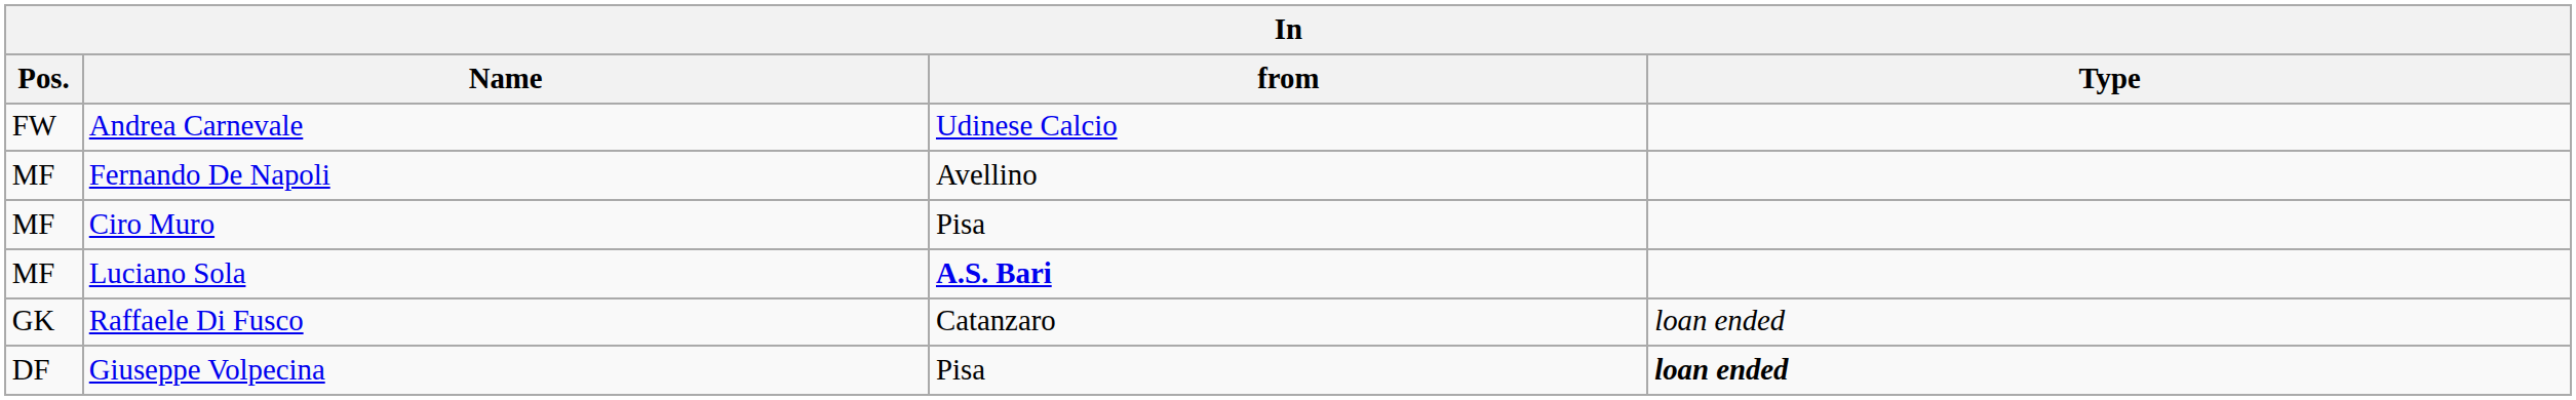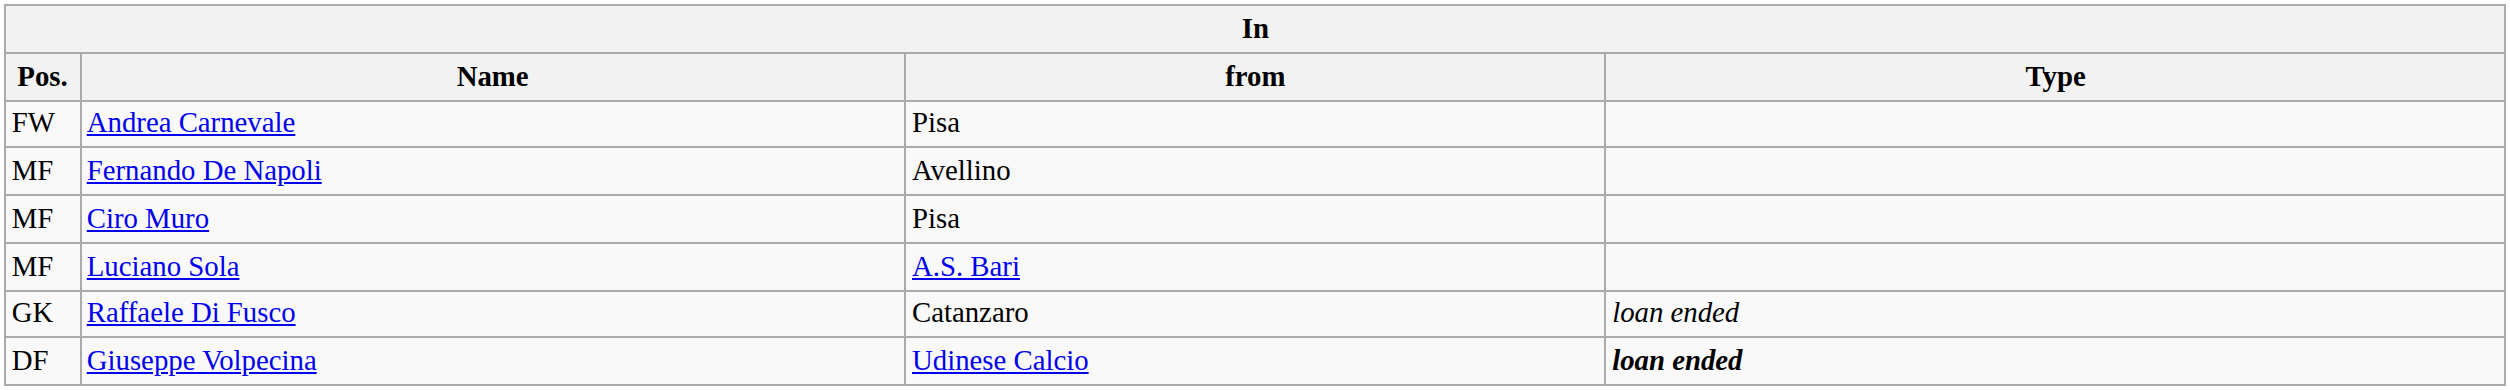Andrea Carnevale | from: Udinese Calcio -> Pisa
Luciano Sola | from: bold -> normal
Giuseppe Volpecina | from: Pisa -> Udinese Calcio
